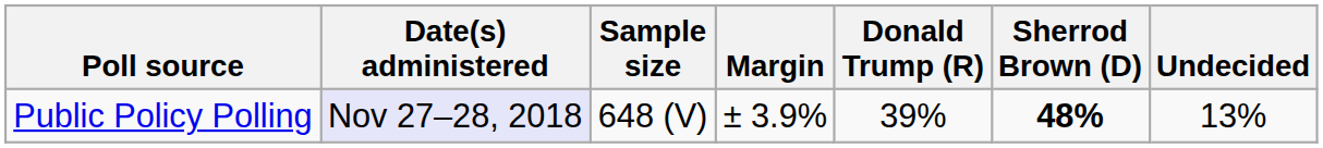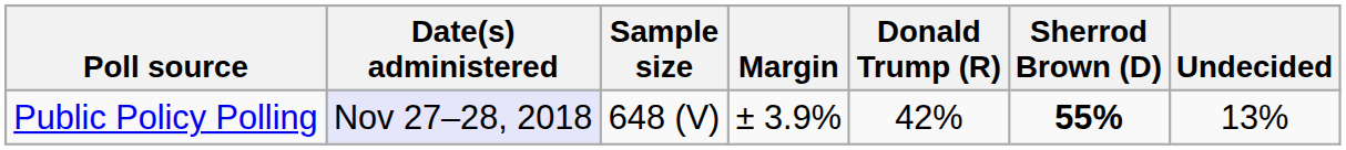Public Policy Polling | Donald Trump (R): 39% -> 42%
Public Policy Polling | Sherrod Brown (D): 48% -> 55%
